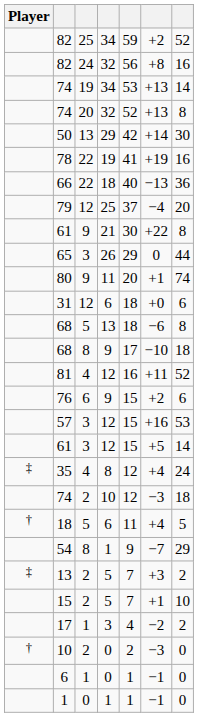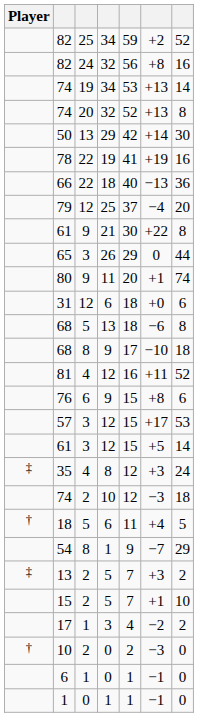76 | column 6: +2 -> +8
57 | column 6: +16 -> +17
35 | column 6: +4 -> +3
